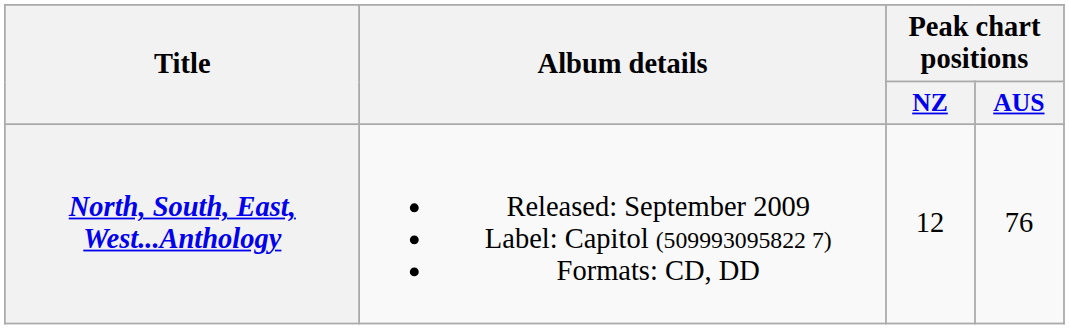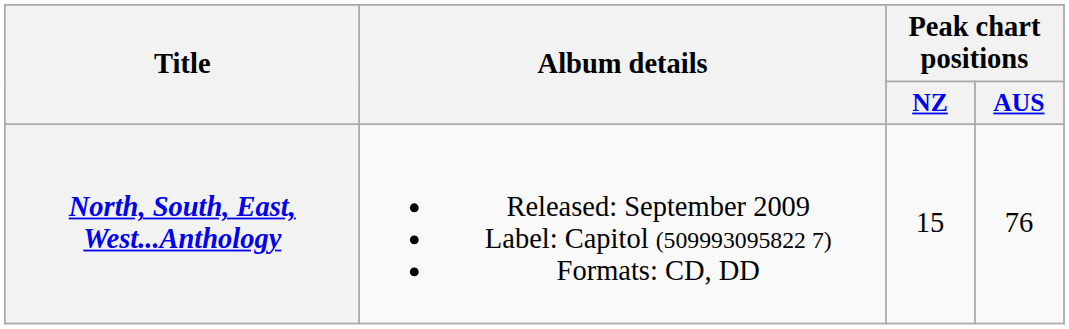North, South, East, West...Anthology | Peak chart positions / NZ: 12 -> 15
